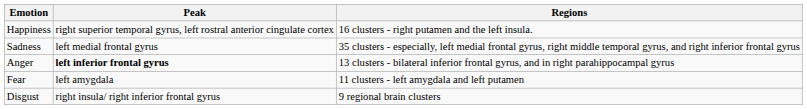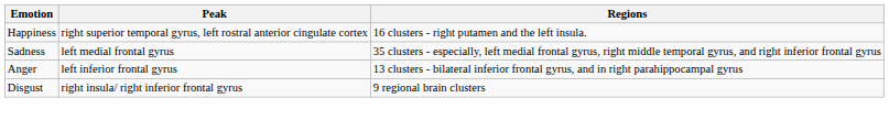Anger | Peak: bold -> normal
- row: Fear | left amygdala | 11 clusters - left amygdala and left putamen
